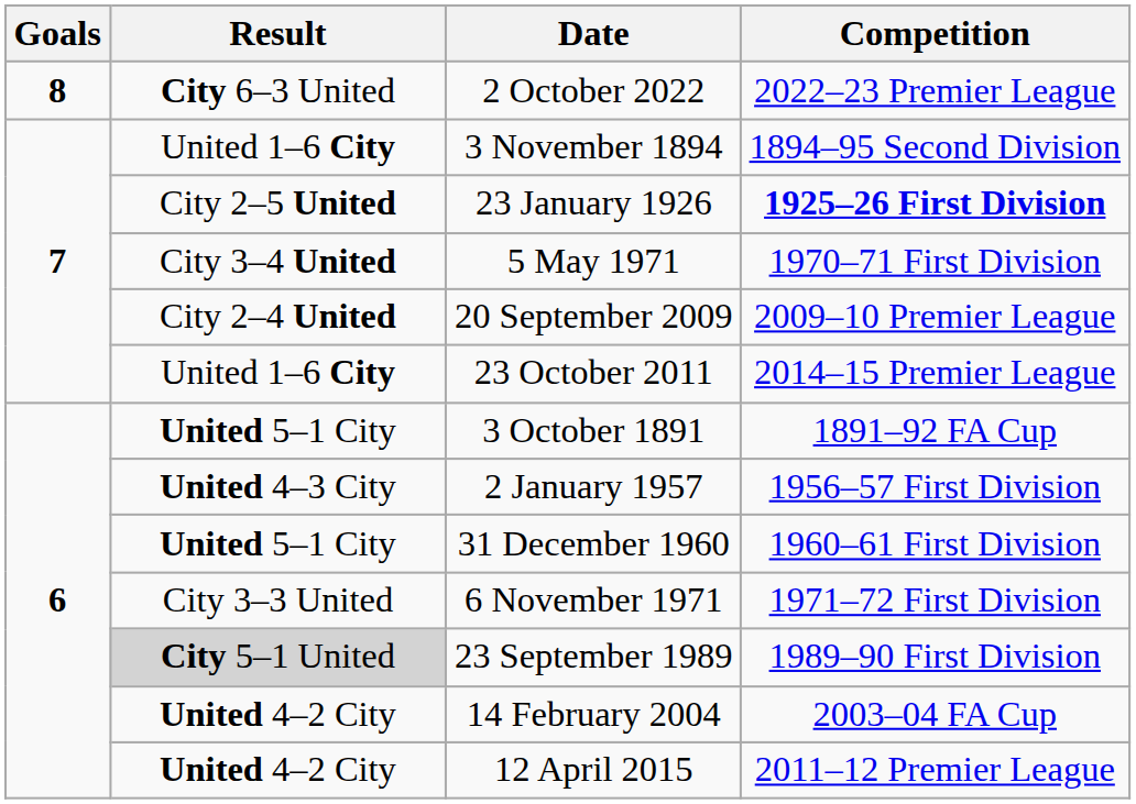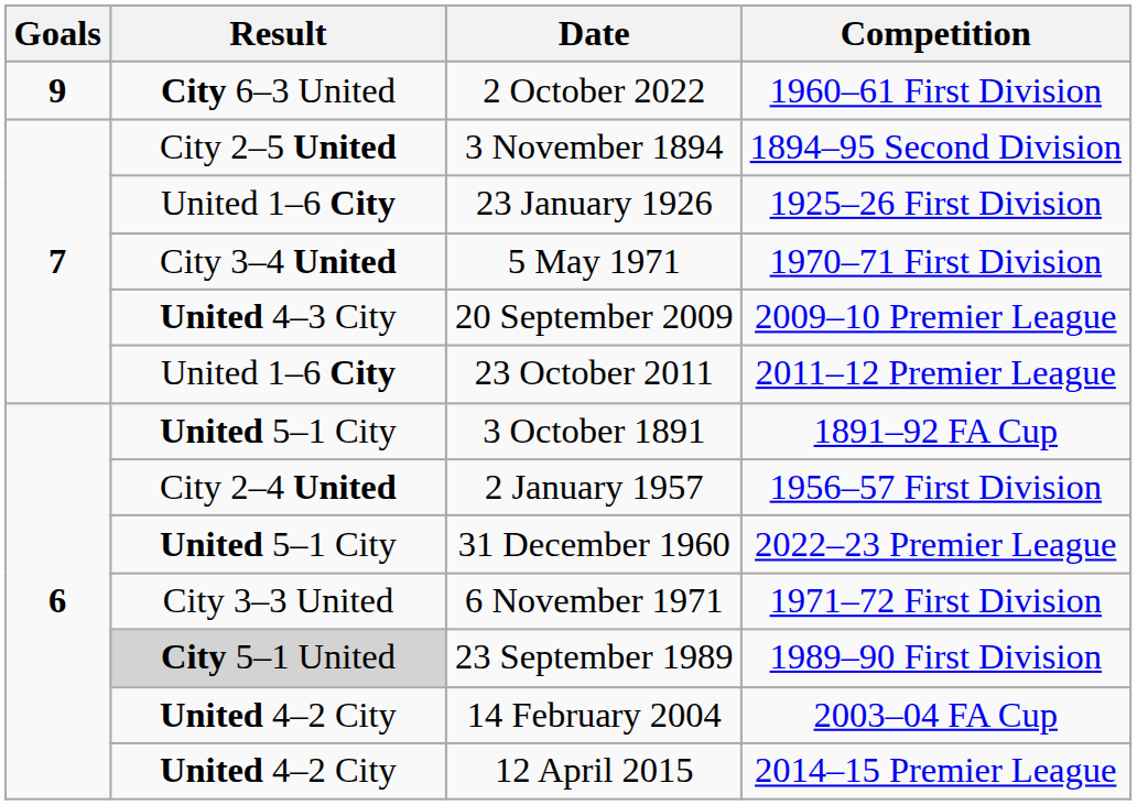2 October 2022 | Goals: 8 -> 9
2 October 2022 | Competition: 2022–23 Premier League -> 1960–61 First Division
3 November 1894 | Result: United 1–6 City -> City 2–5 United
23 January 1926 | Result: City 2–5 United -> United 1–6 City
23 January 1926 | Competition: bold -> normal
20 September 2009 | Result: City 2–4 United -> United 4–3 City
23 October 2011 | Competition: 2014–15 Premier League -> 2011–12 Premier League
2 January 1957 | Result: United 4–3 City -> City 2–4 United
31 December 1960 | Competition: 1960–61 First Division -> 2022–23 Premier League
12 April 2015 | Competition: 2011–12 Premier League -> 2014–15 Premier League
